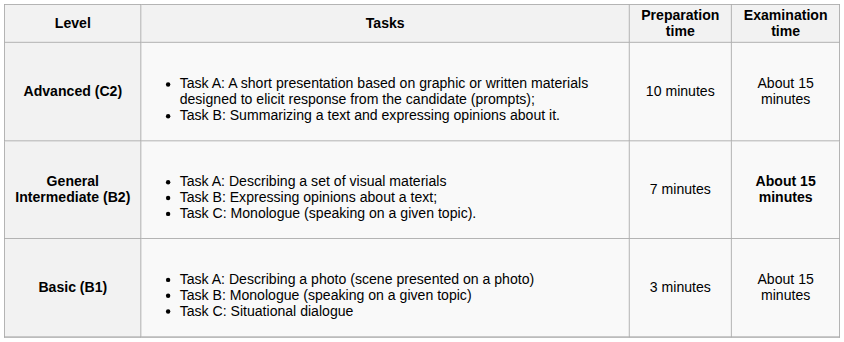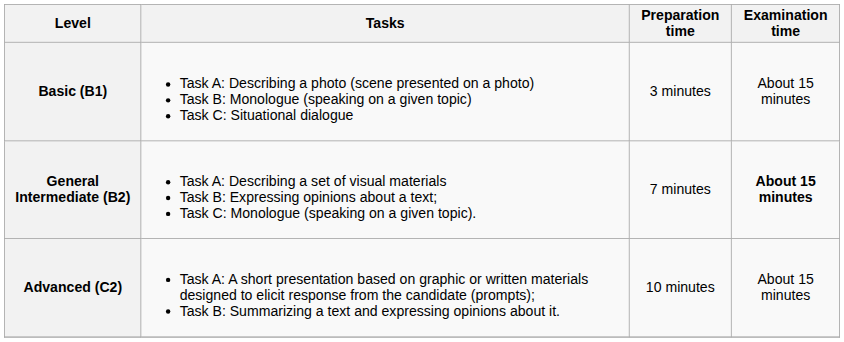rows swapped: Basic (B1) <-> Advanced (C2)
